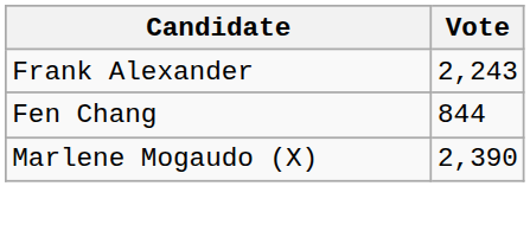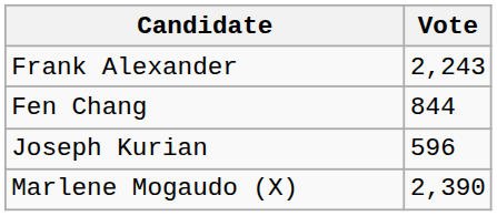+ row: Joseph Kurian | 596
